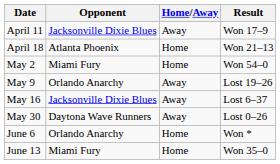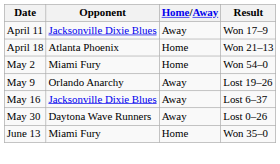- row: June 6 | Orlando Anarchy | Home | Won *
